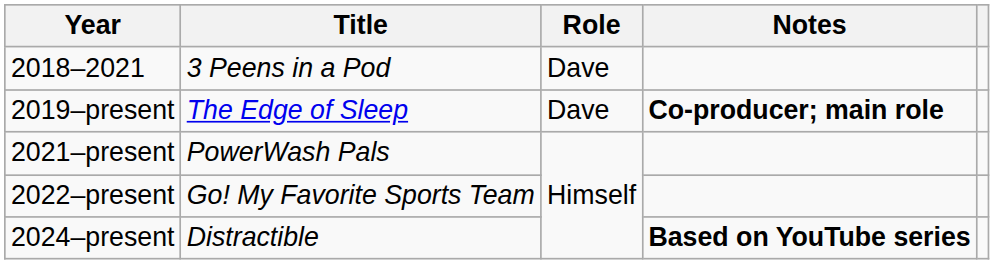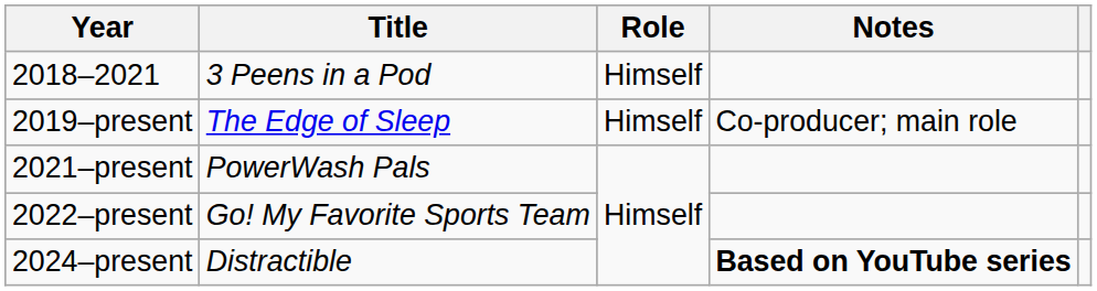2018–2021 | Role: Dave -> Himself
2019–present | Role: Dave -> Himself
2019–present | Notes: bold -> normal
